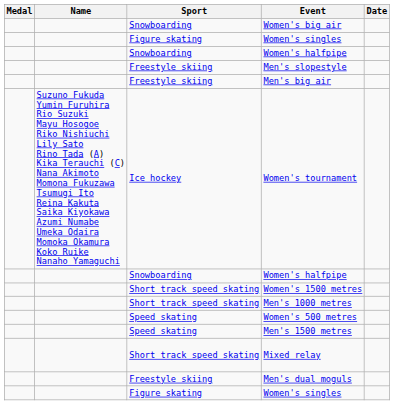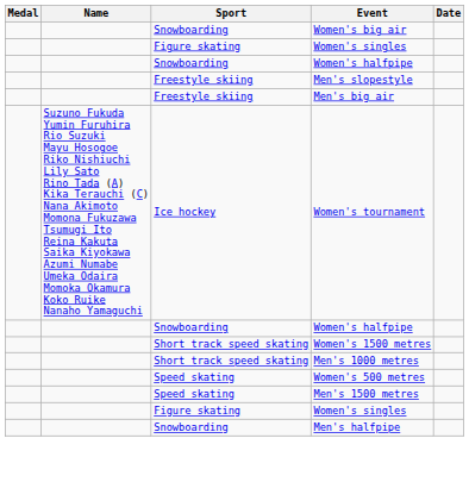- row: Short track speed skating | Mixed relay
- row: Freestyle skiing | Men's dual moguls
+ row: Snowboarding | Men's halfpipe
